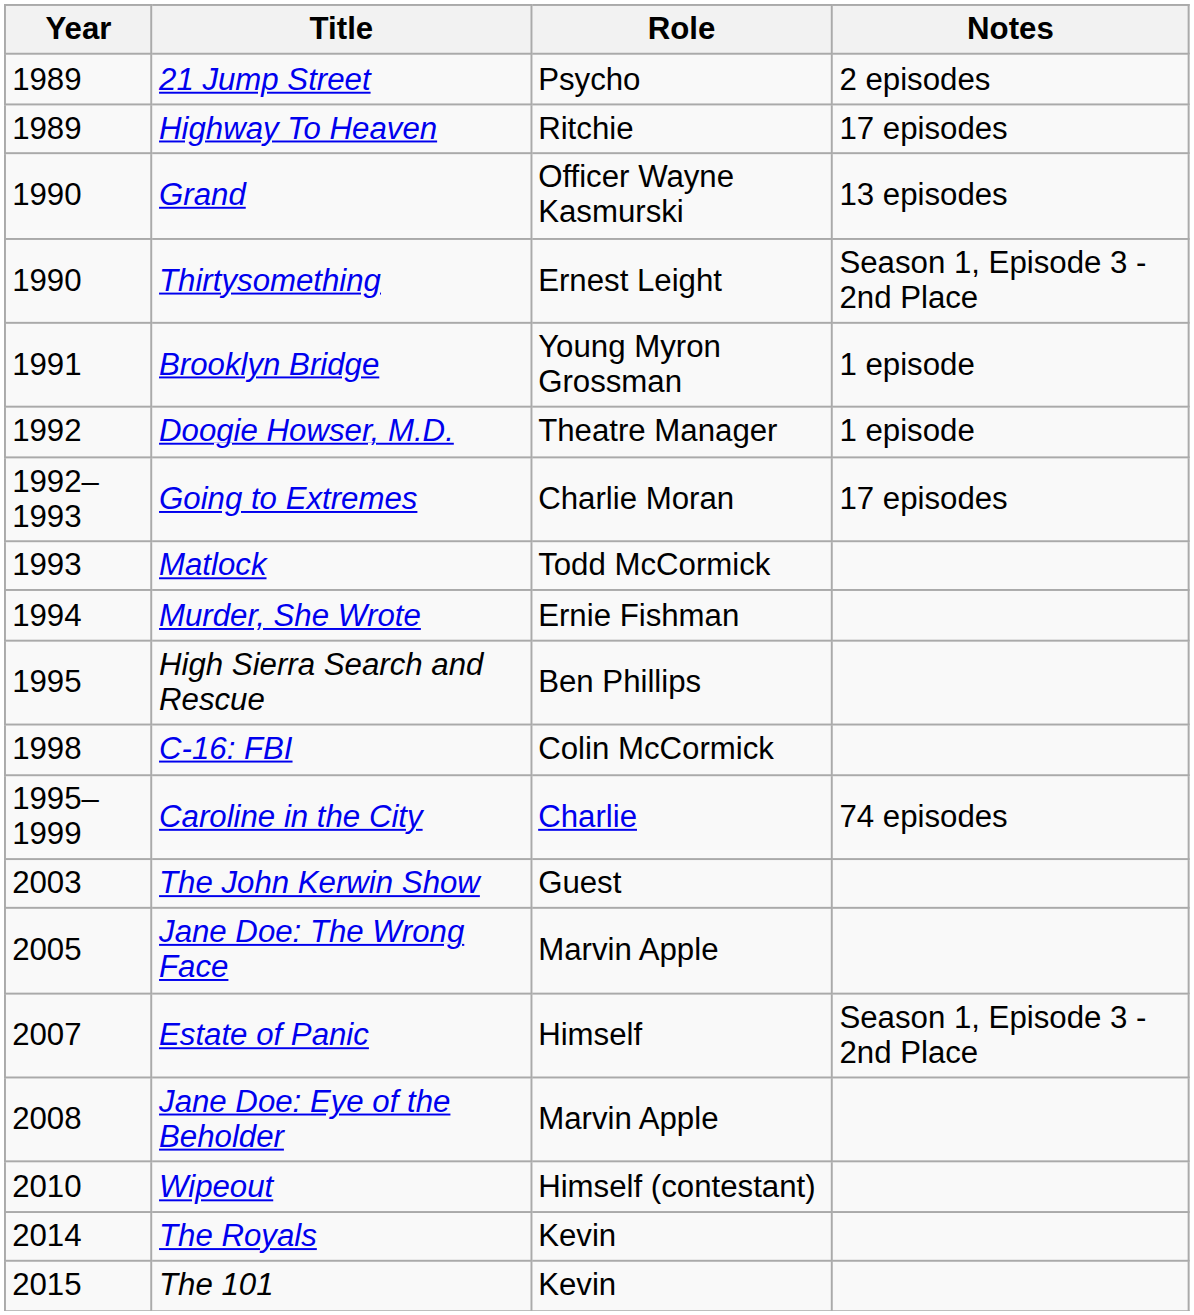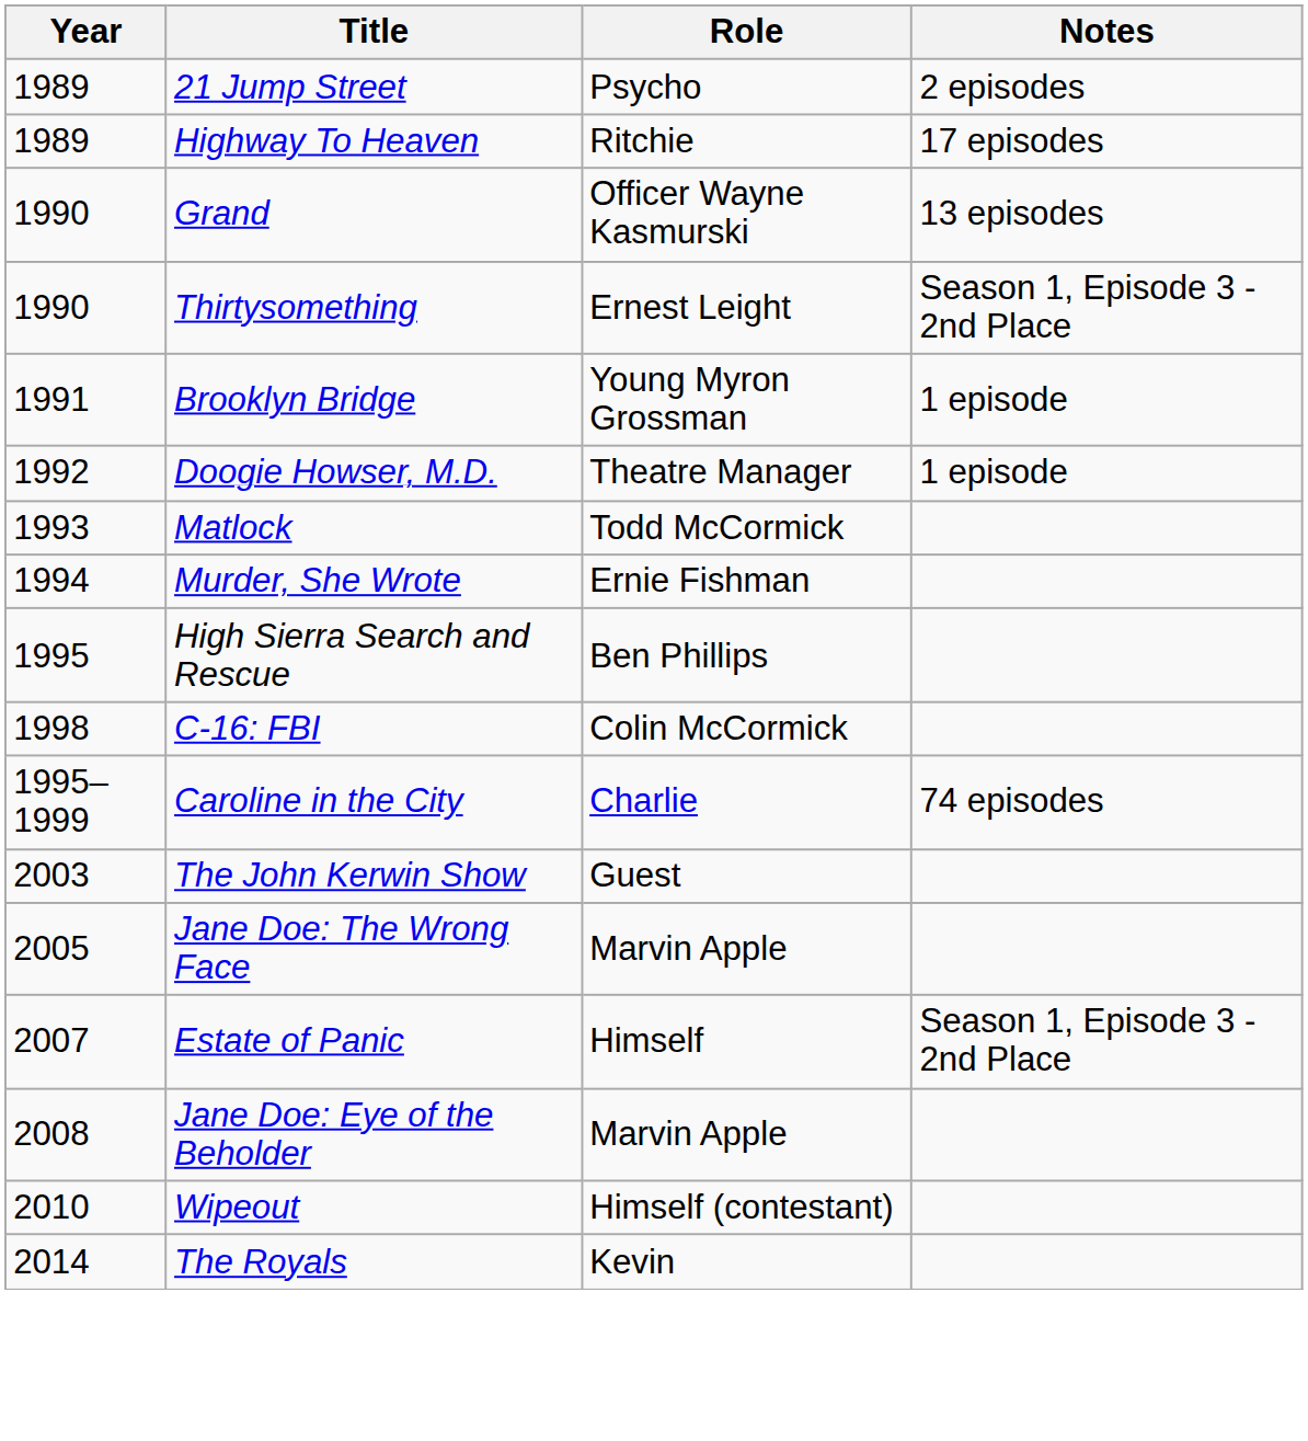- row: 1992–1993 | Going to Extremes | Charlie Moran | 17 episodes
- row: 2015 | The 101 | Kevin
